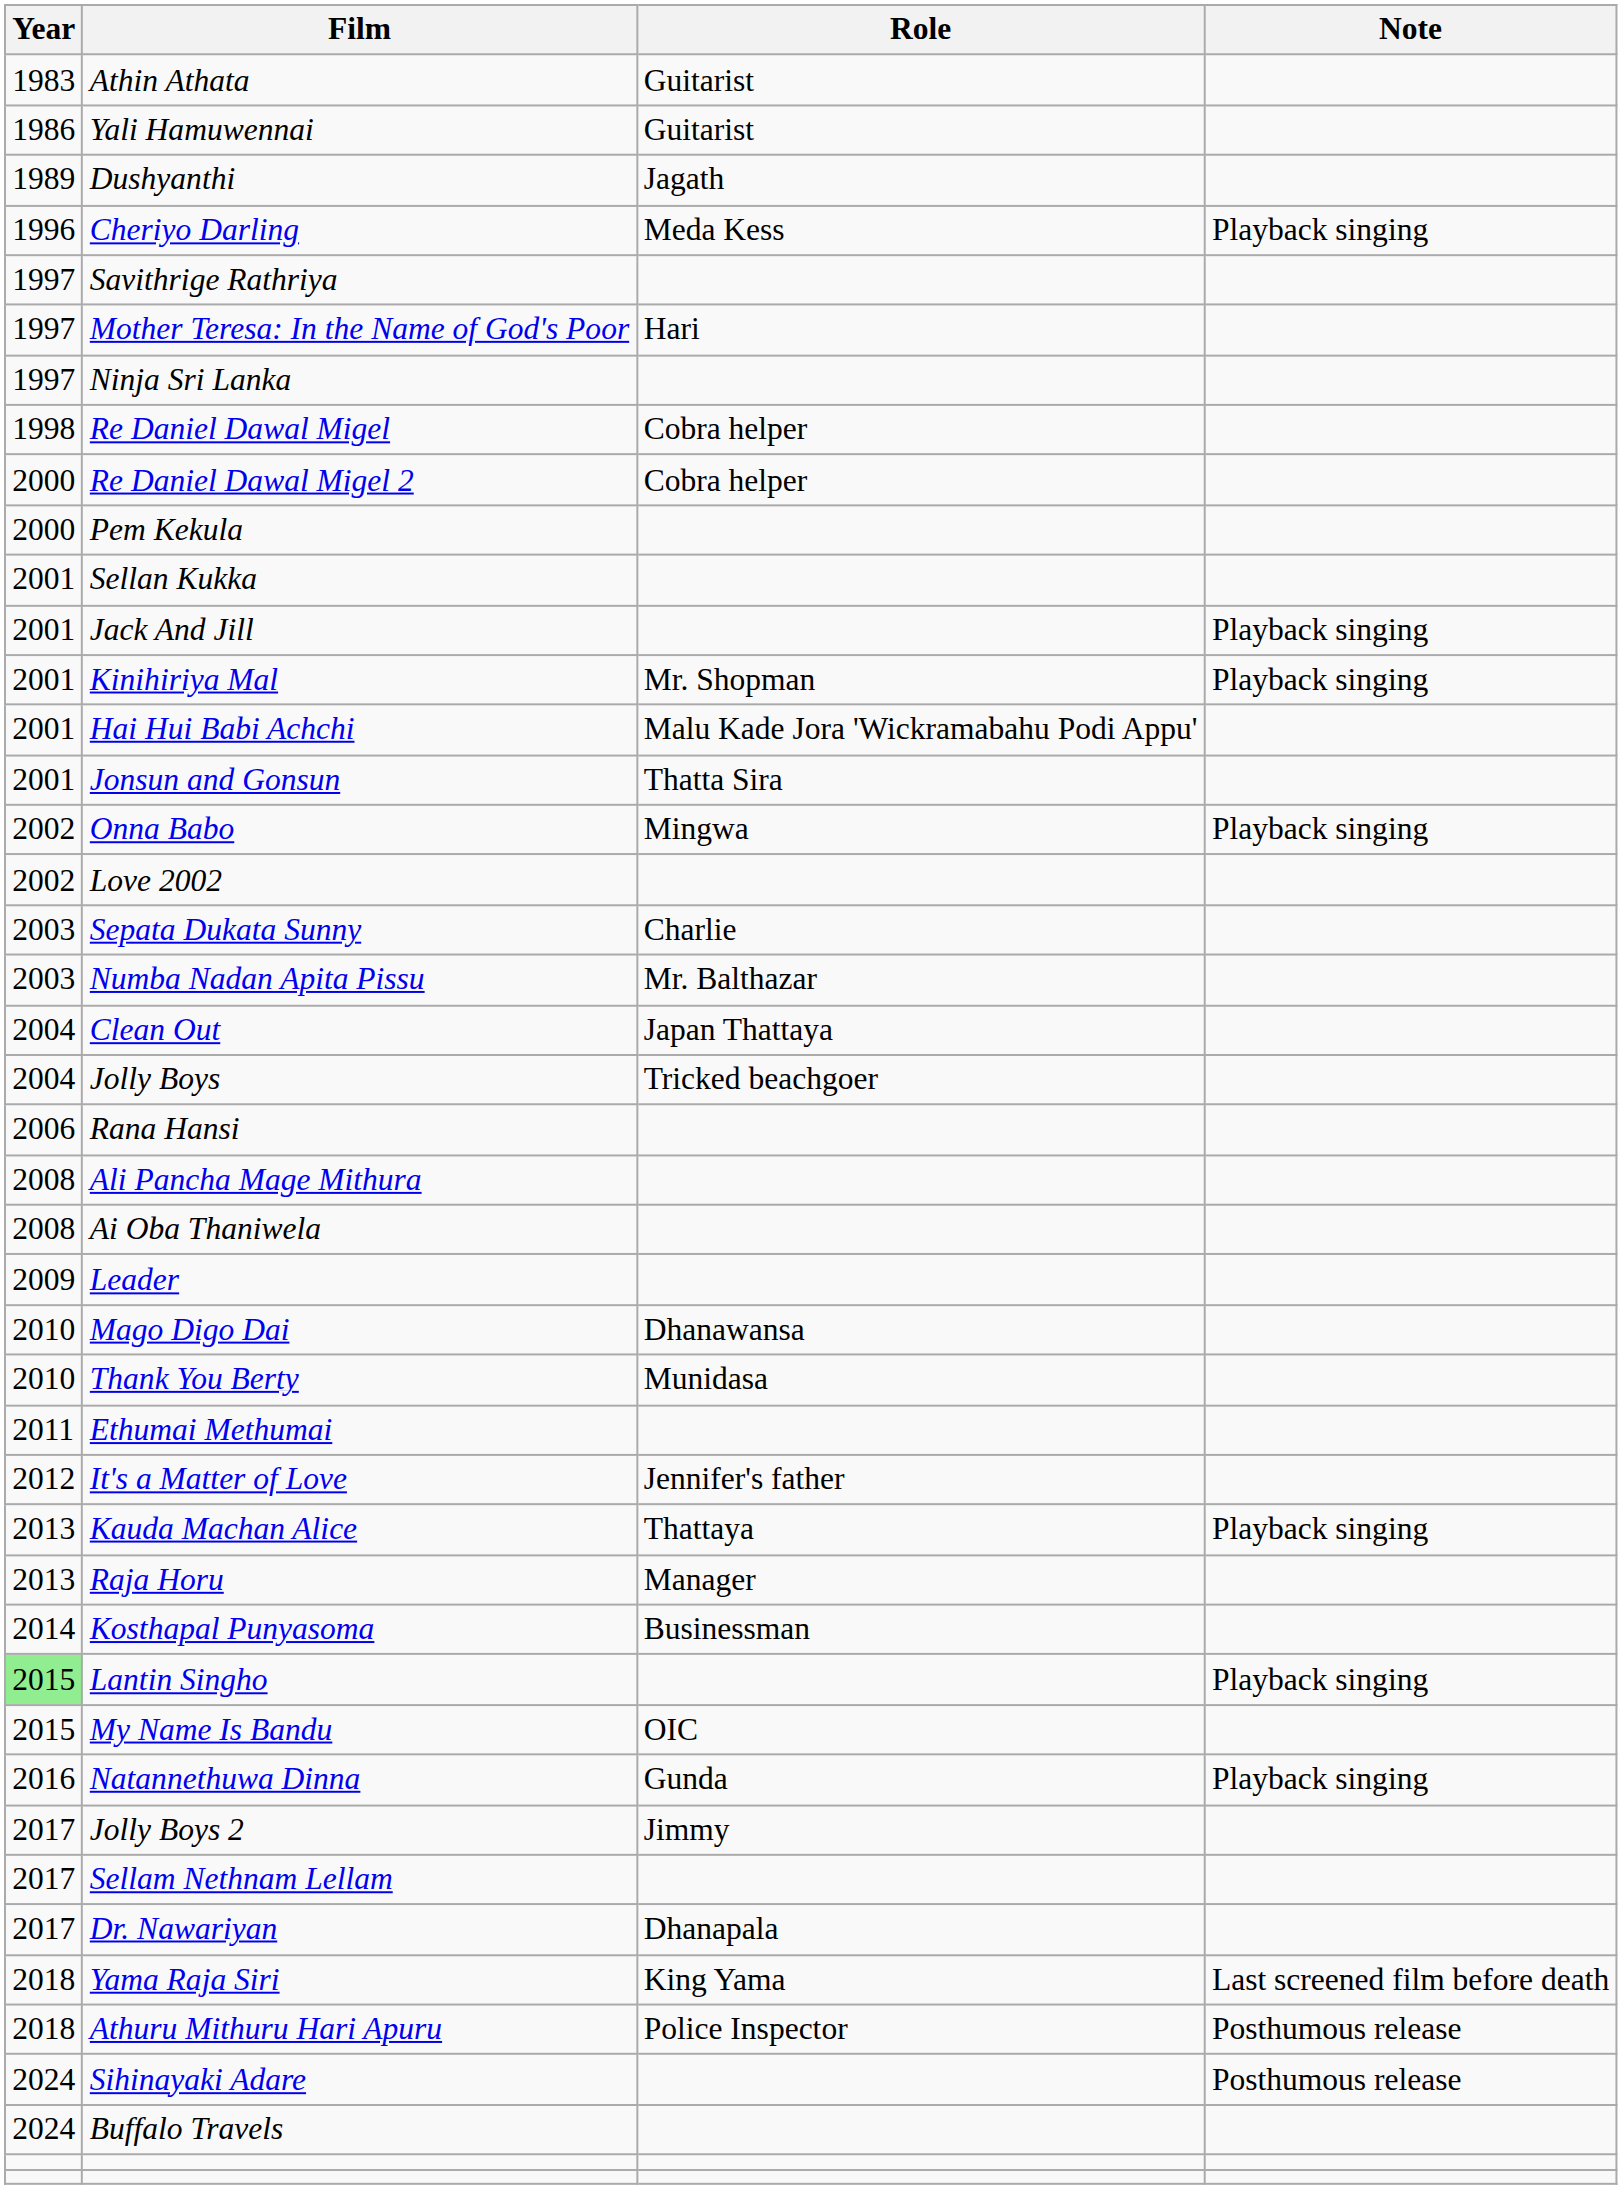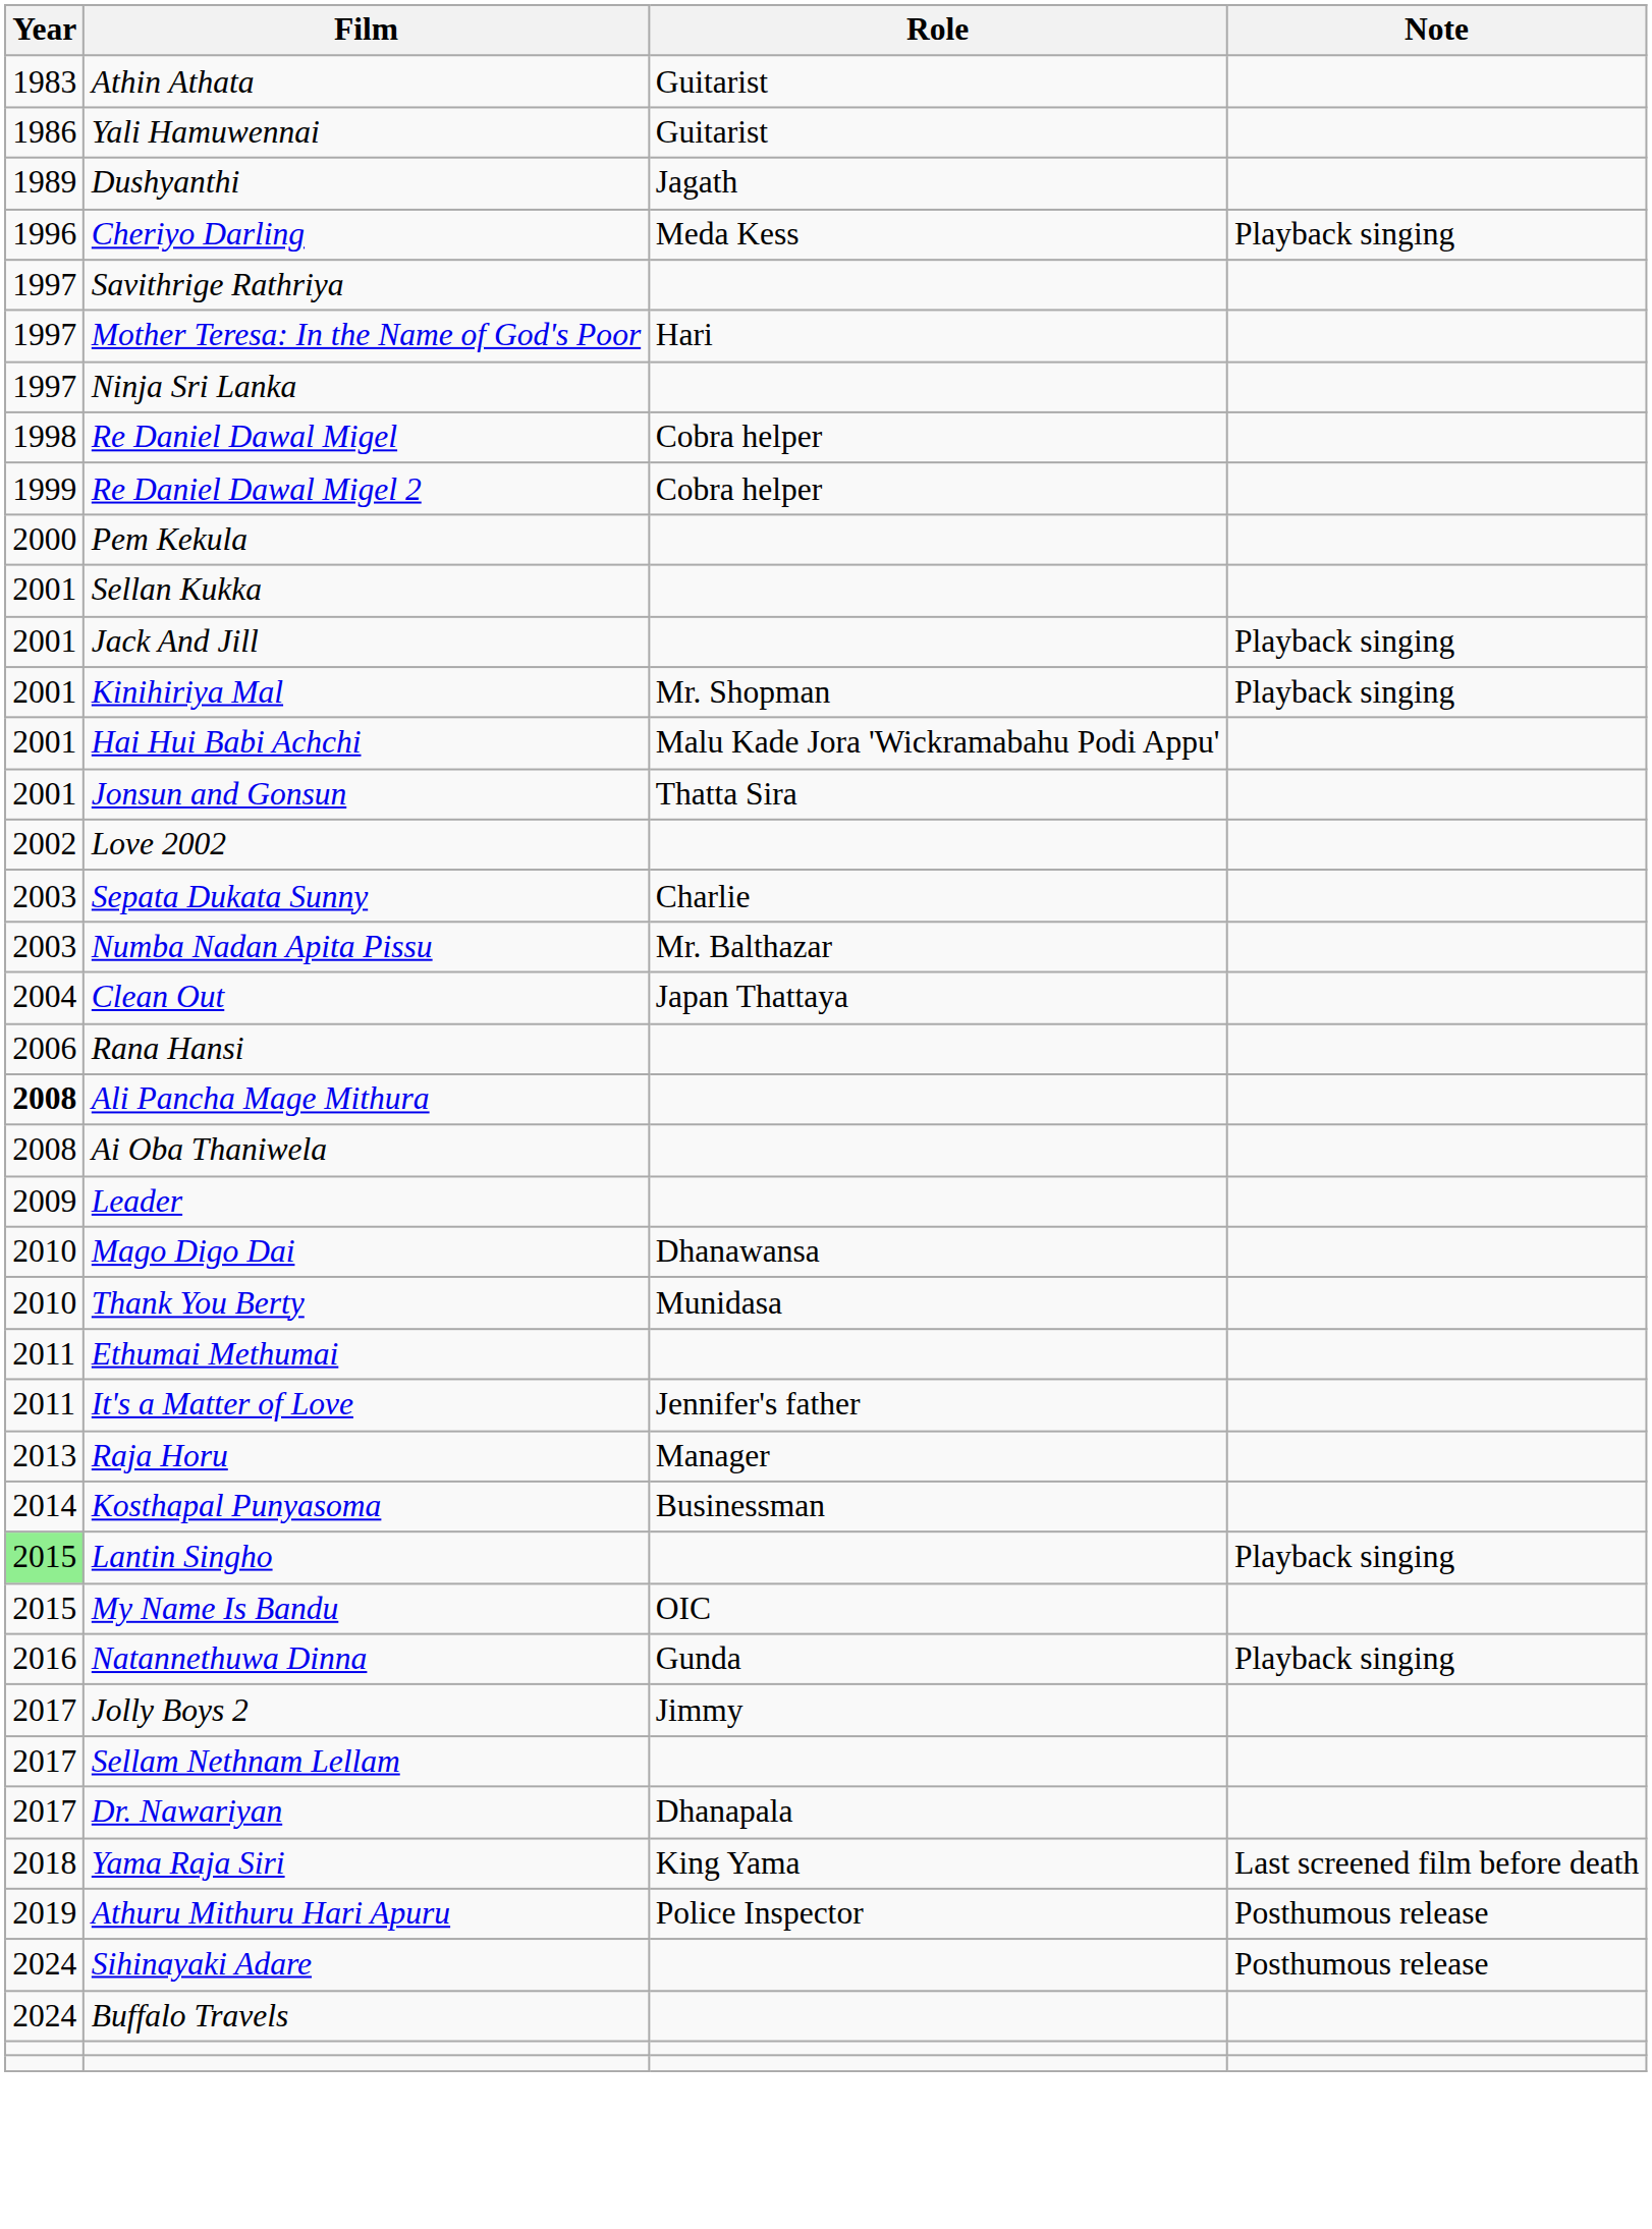Re Daniel Dawal Migel 2 | Year: 2000 -> 1999
- row: 2002 | Onna Babo | Mingwa | Playback singing
- row: 2004 | Jolly Boys | Tricked beachgoer
Ali Pancha Mage Mithura | Year: normal -> bold
It's a Matter of Love | Year: 2012 -> 2011
- row: 2013 | Kauda Machan Alice | Thattaya | Playback singing
Athuru Mithuru Hari Apuru | Year: 2018 -> 2019
